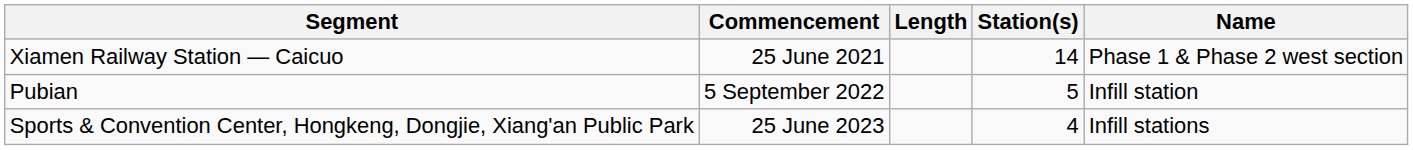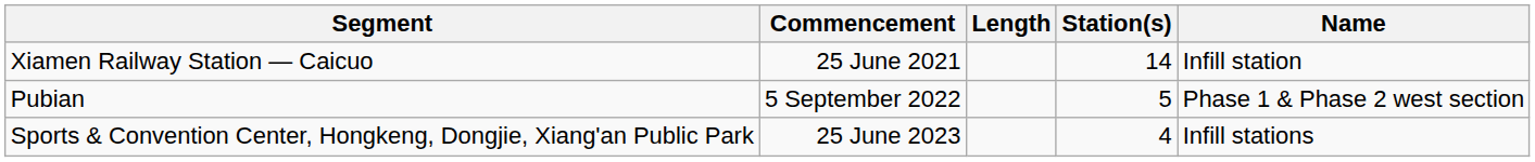Xiamen Railway Station — Caicuo | Name: Phase 1 & Phase 2 west section -> Infill station
Pubian | Name: Infill station -> Phase 1 & Phase 2 west section
